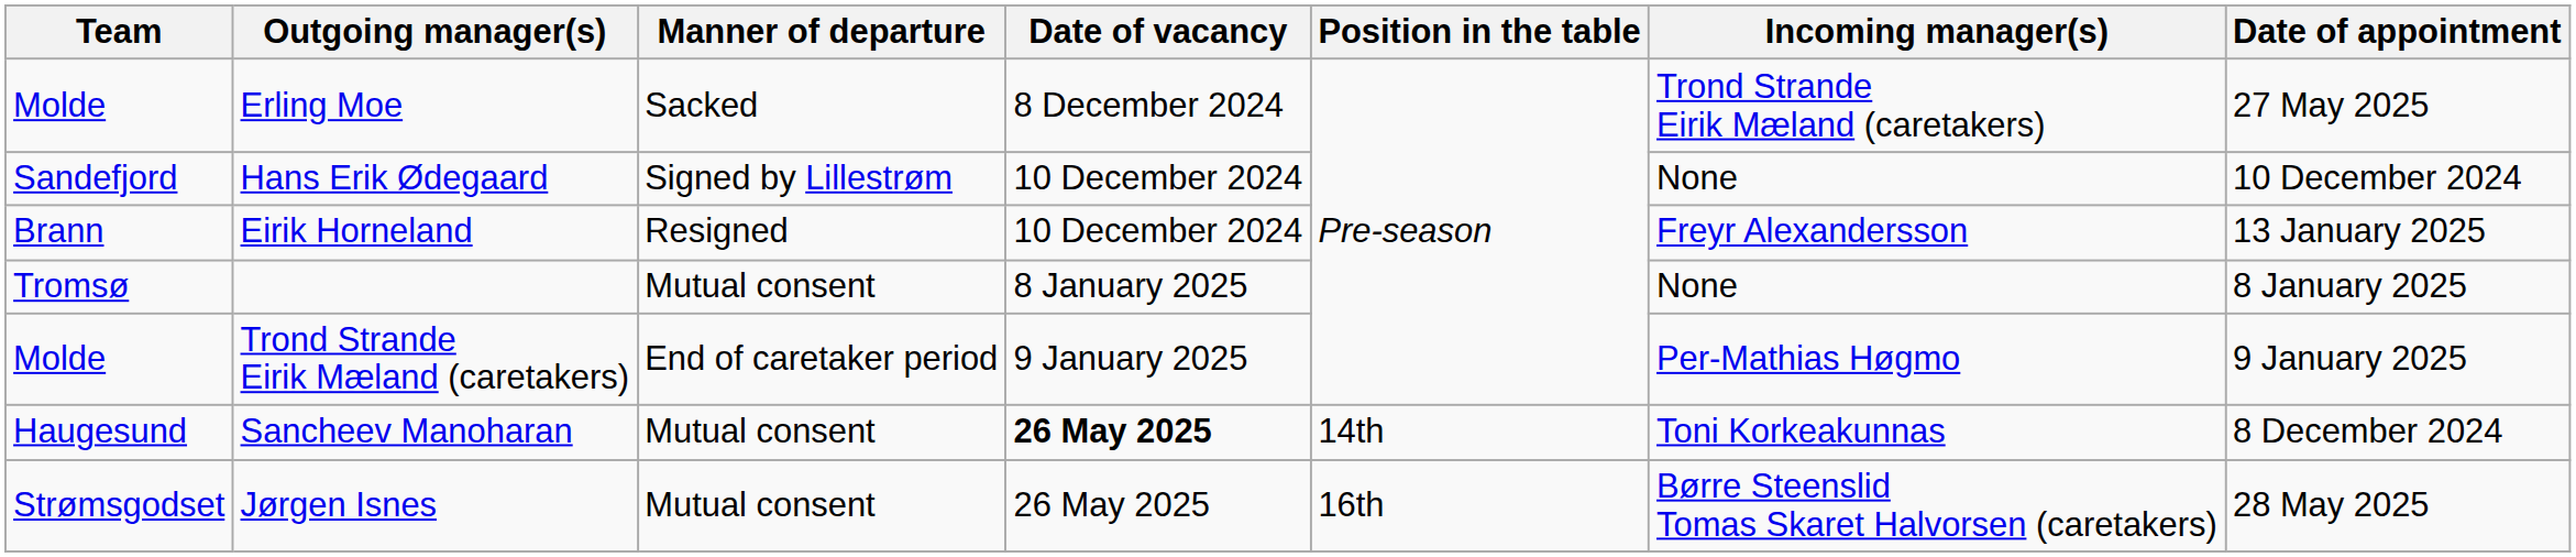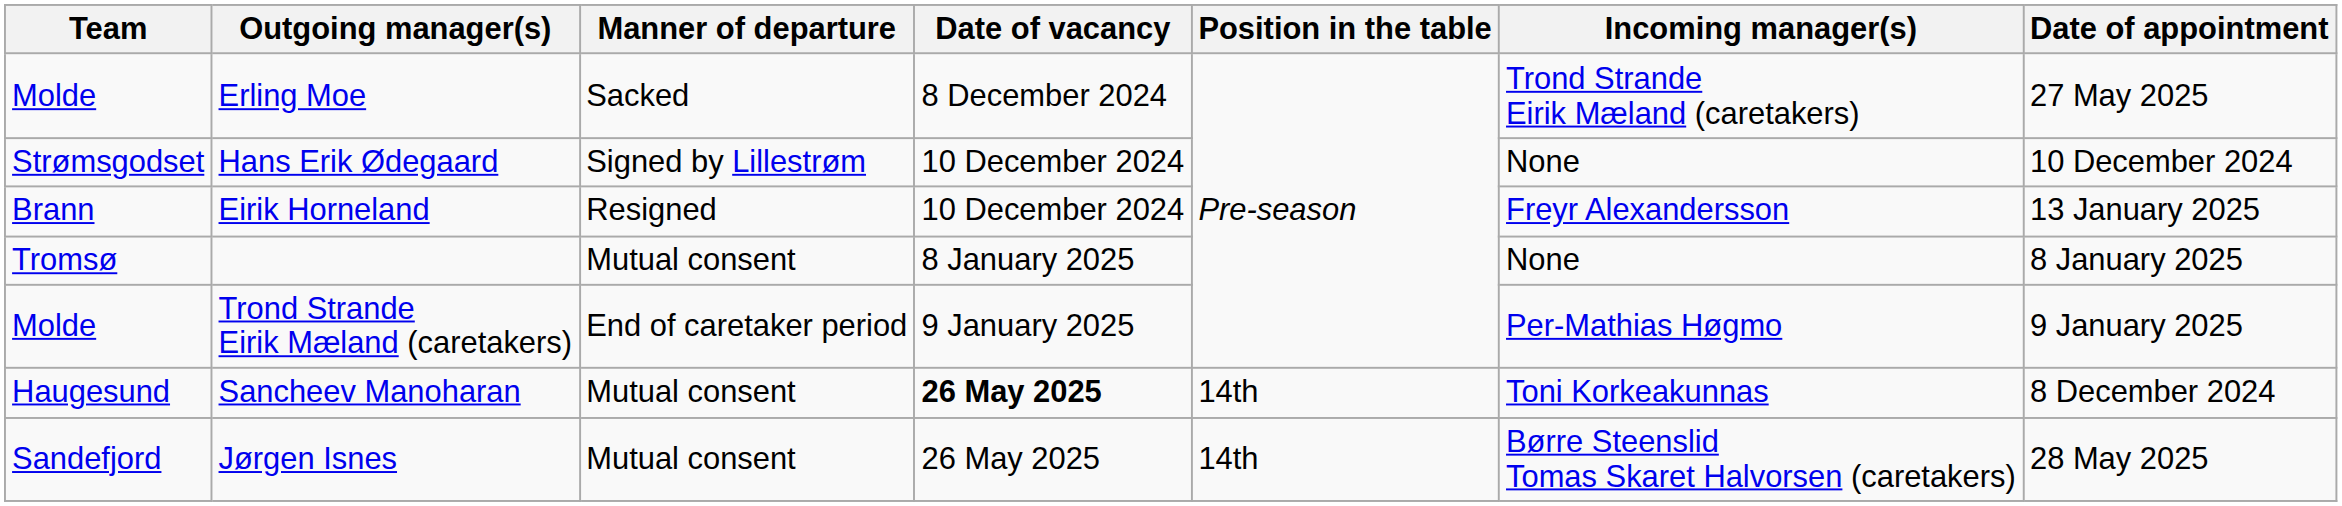Hans Erik Ødegaard | Team: Sandefjord -> Strømsgodset
Jørgen Isnes | Team: Strømsgodset -> Sandefjord
Jørgen Isnes | Position in the table: 16th -> 14th
